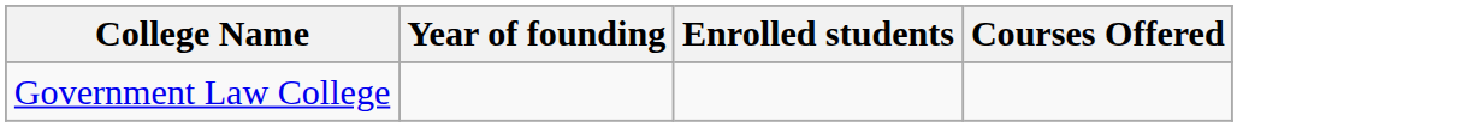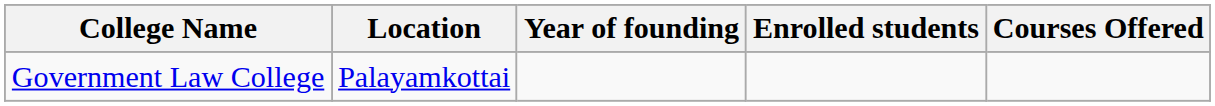+ column: Location | Palayamkottai
